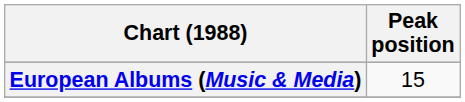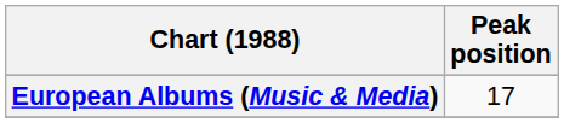European Albums (Music & Media) | Peak position: 15 -> 17
